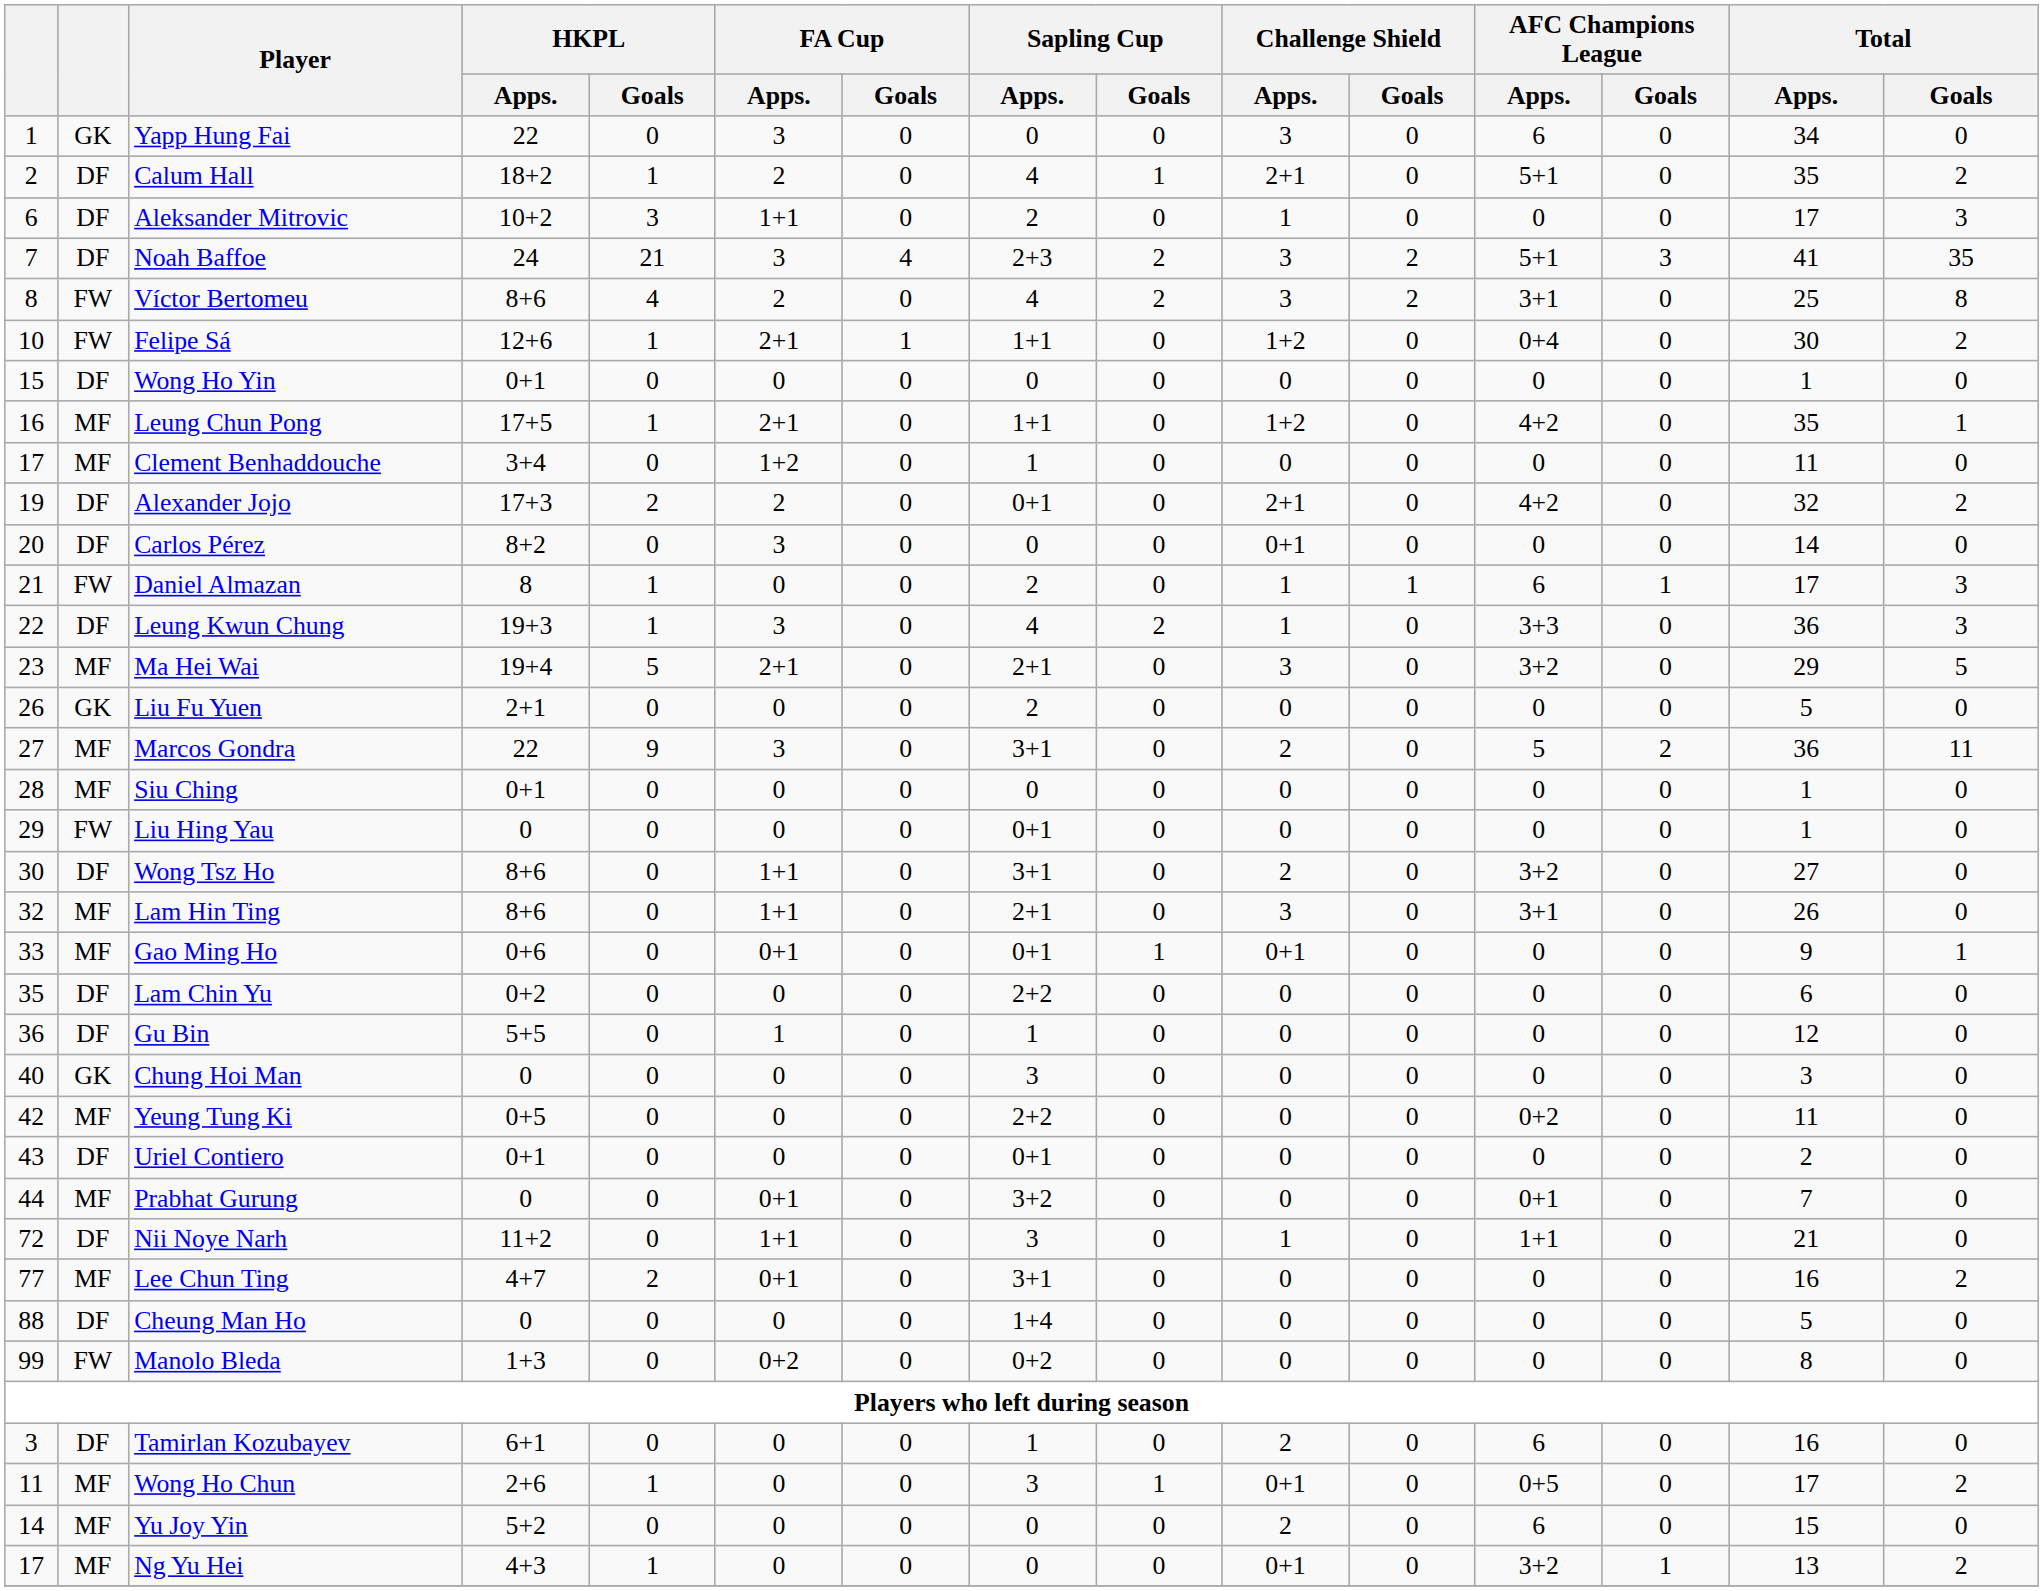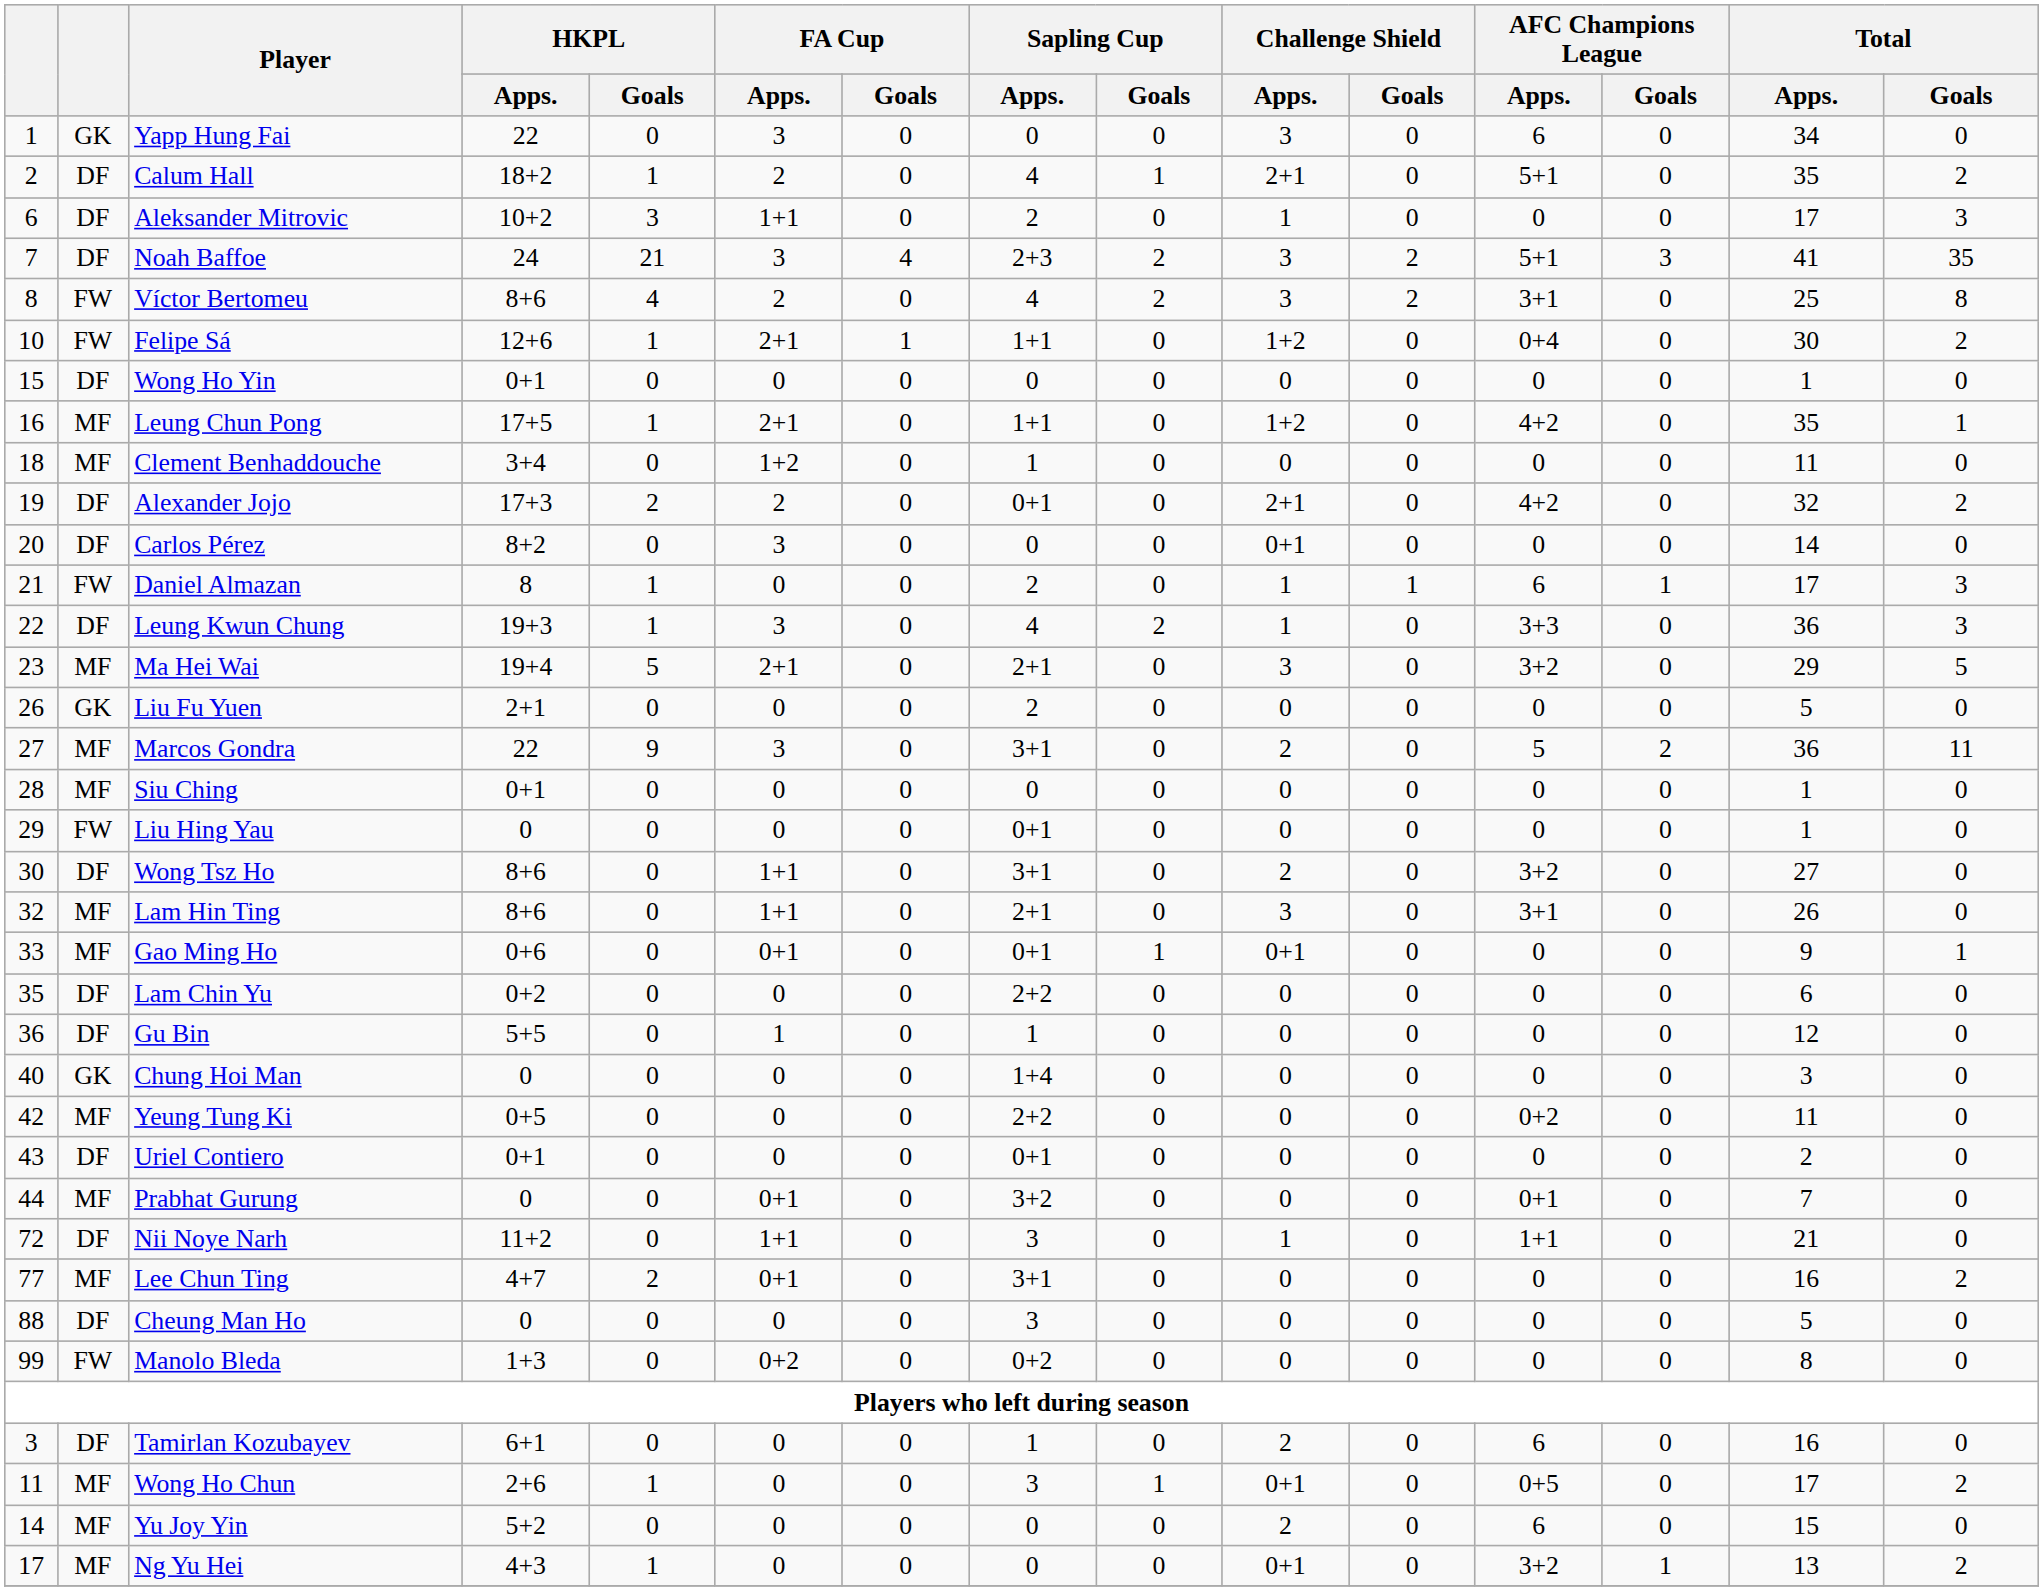Clement Benhaddouche | column 1: 17 -> 18
Chung Hoi Man | Sapling Cup / Apps.: 3 -> 1+4
Cheung Man Ho | Sapling Cup / Apps.: 1+4 -> 3
